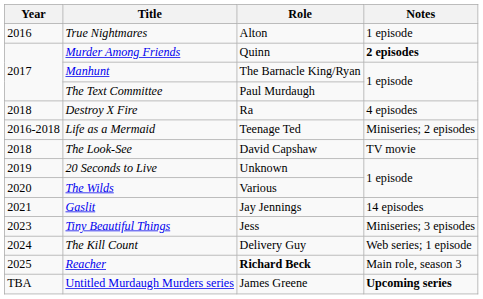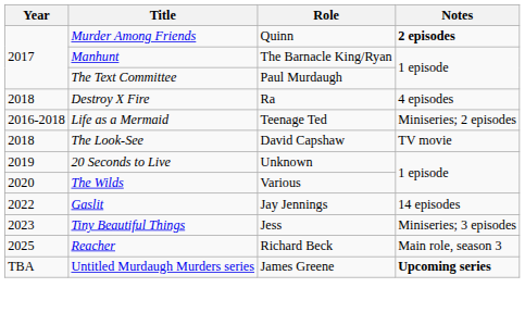- row: 2016 | True Nightmares | Alton | 1 episode
Gaslit | Year: 2021 -> 2022
- row: 2024 | The Kill Count | Delivery Guy | Web series; 1 episode
Reacher | Role: bold -> normal
